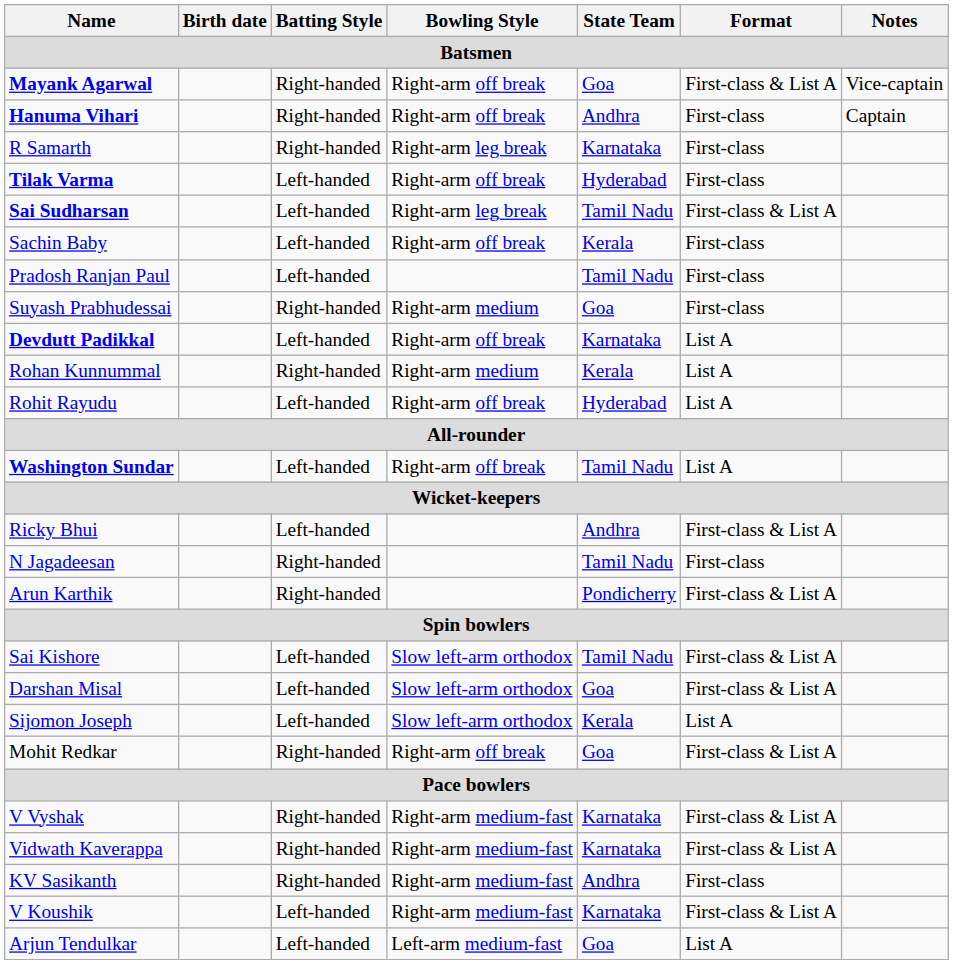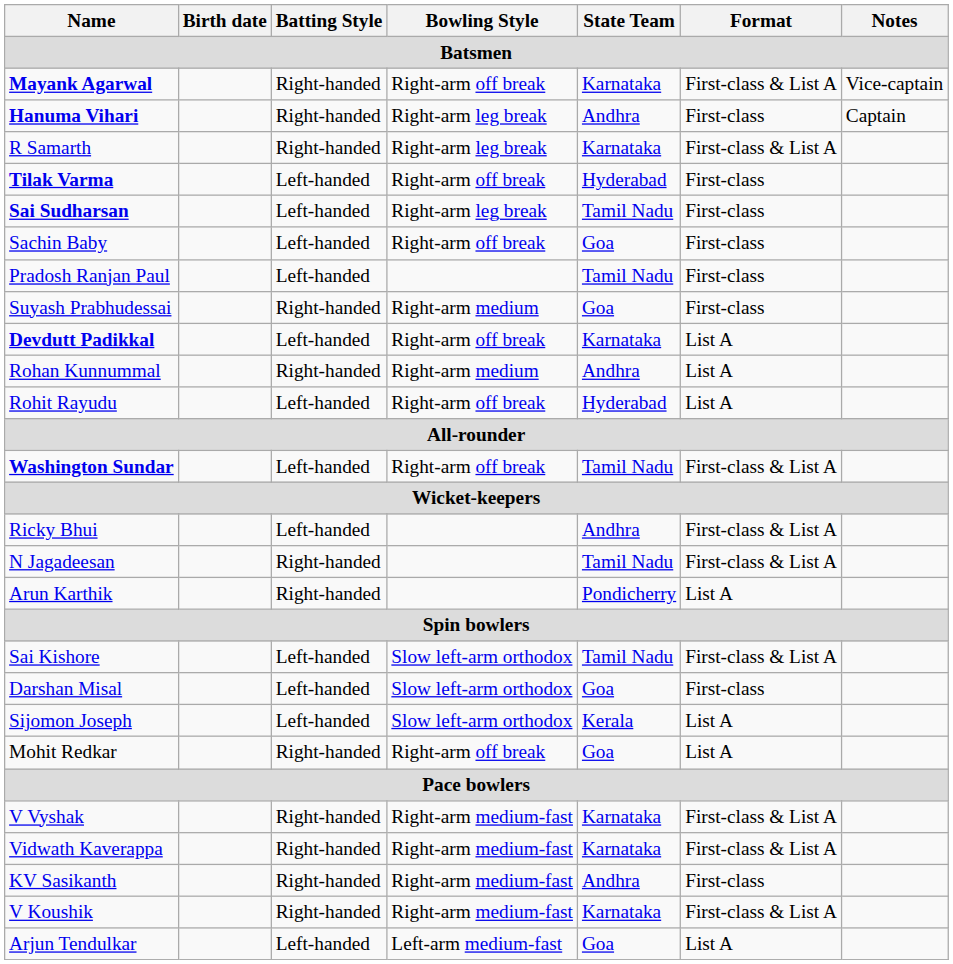Mayank Agarwal | State Team: Goa -> Karnataka
Hanuma Vihari | Bowling Style: Right-arm off break -> Right-arm leg break
R Samarth | Format: First-class -> First-class & List A
Sai Sudharsan | Format: First-class & List A -> First-class
Sachin Baby | State Team: Kerala -> Goa
Rohan Kunnummal | State Team: Kerala -> Andhra
Washington Sundar | Format: List A -> First-class & List A
N Jagadeesan | Format: First-class -> First-class & List A
Arun Karthik | Format: First-class & List A -> List A
Darshan Misal | Format: First-class & List A -> First-class
Mohit Redkar | Format: First-class & List A -> List A
V Koushik | Batting Style: Left-handed -> Right-handed
